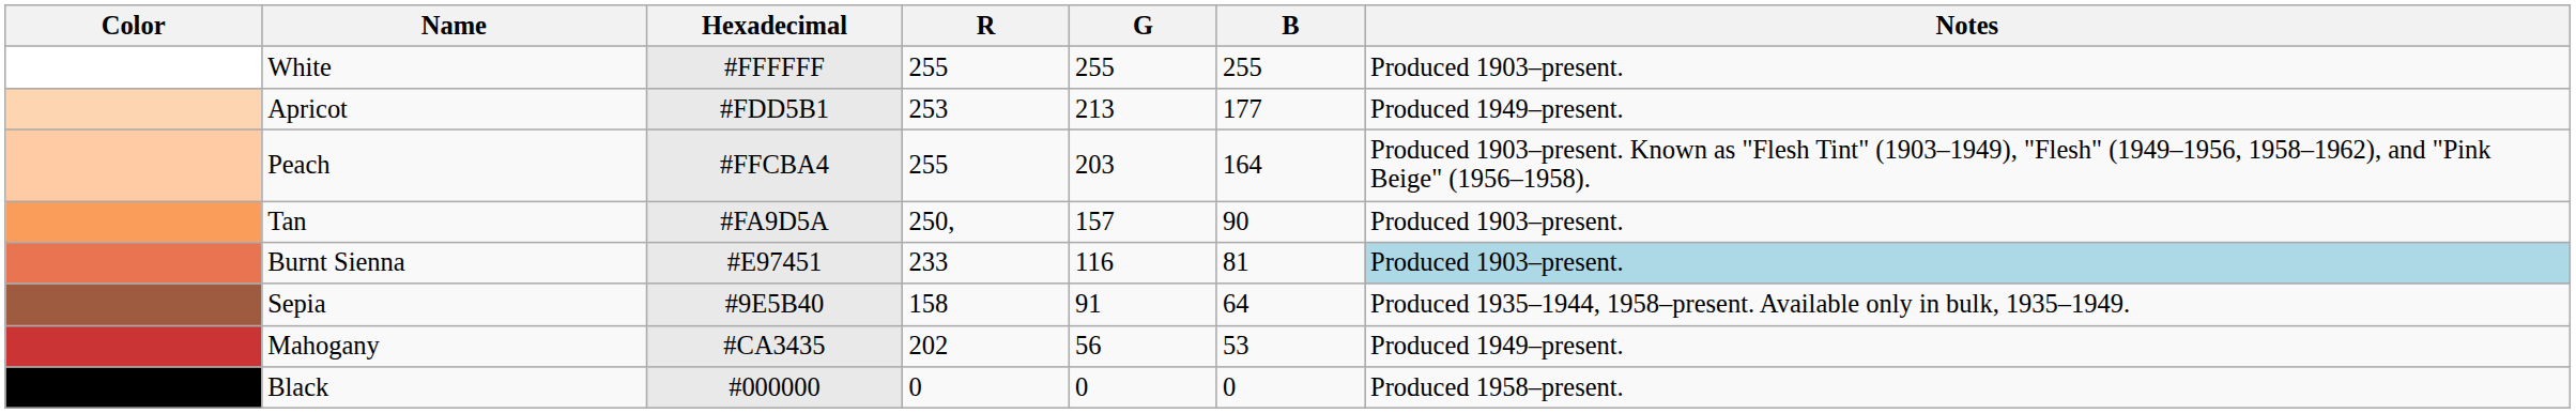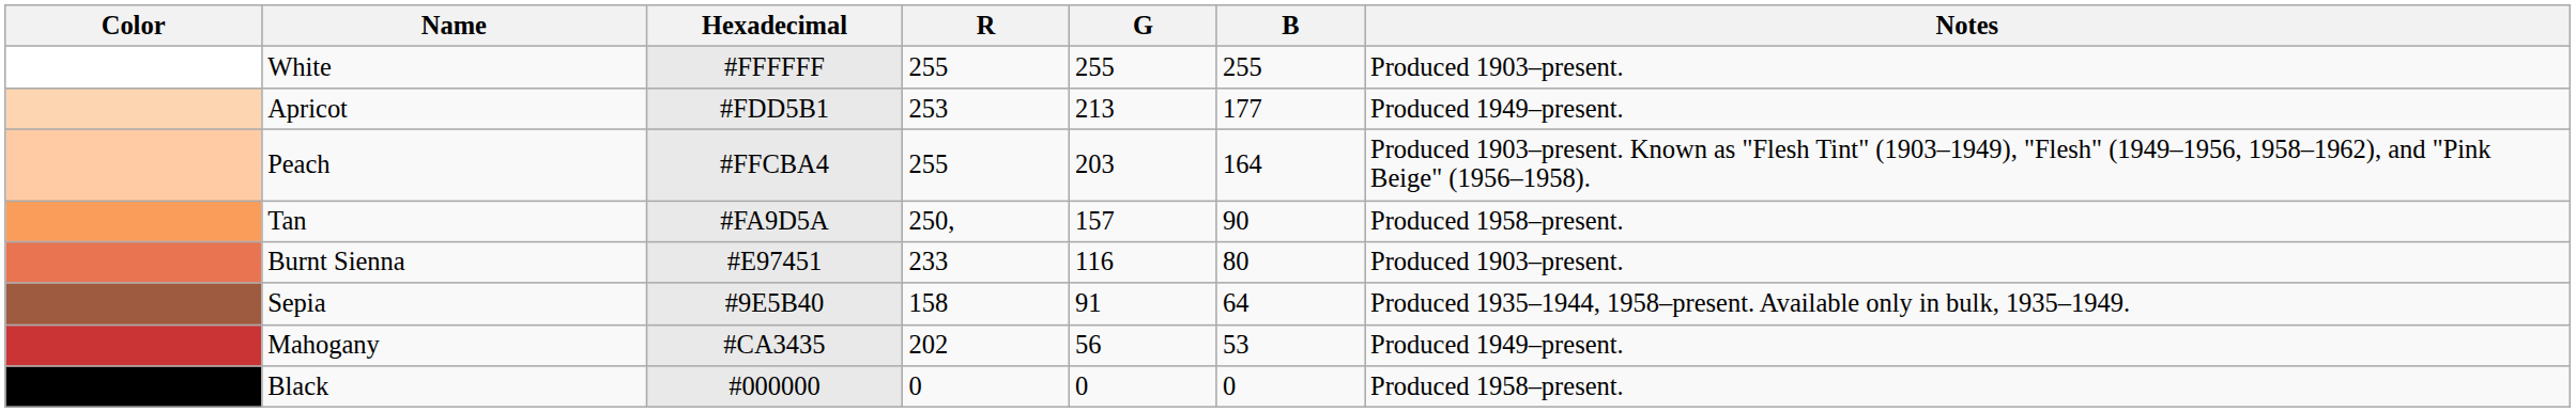Tan | Notes: Produced 1903–present. -> Produced 1958–present.
Burnt Sienna | B: 81 -> 80
Burnt Sienna | Notes: lightblue background -> no background
